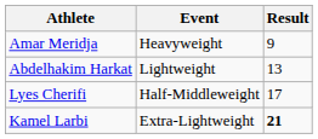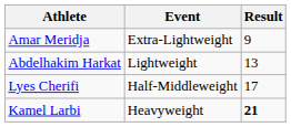Amar Meridja | Event: Heavyweight -> Extra-Lightweight
Kamel Larbi | Event: Extra-Lightweight -> Heavyweight
